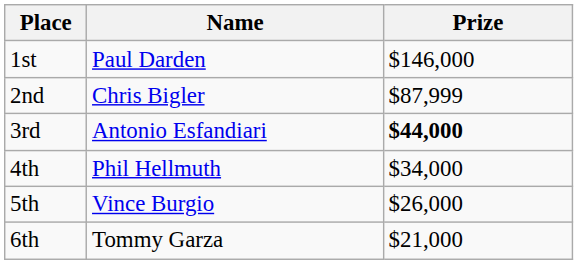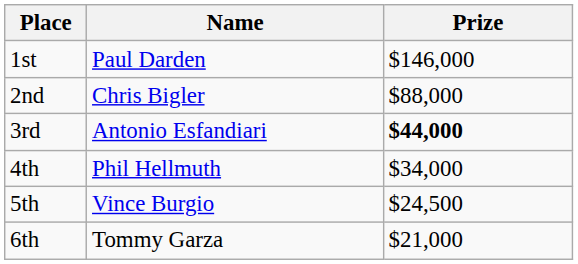2nd | Prize: $87,999 -> $88,000
5th | Prize: $26,000 -> $24,500
